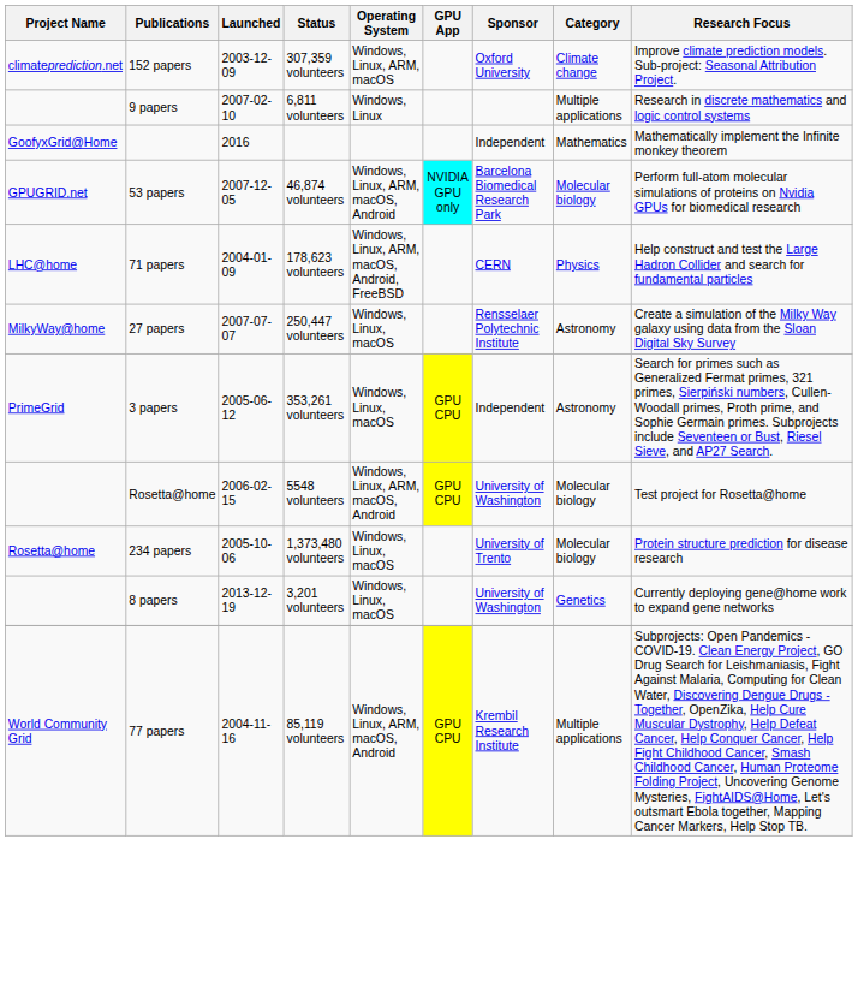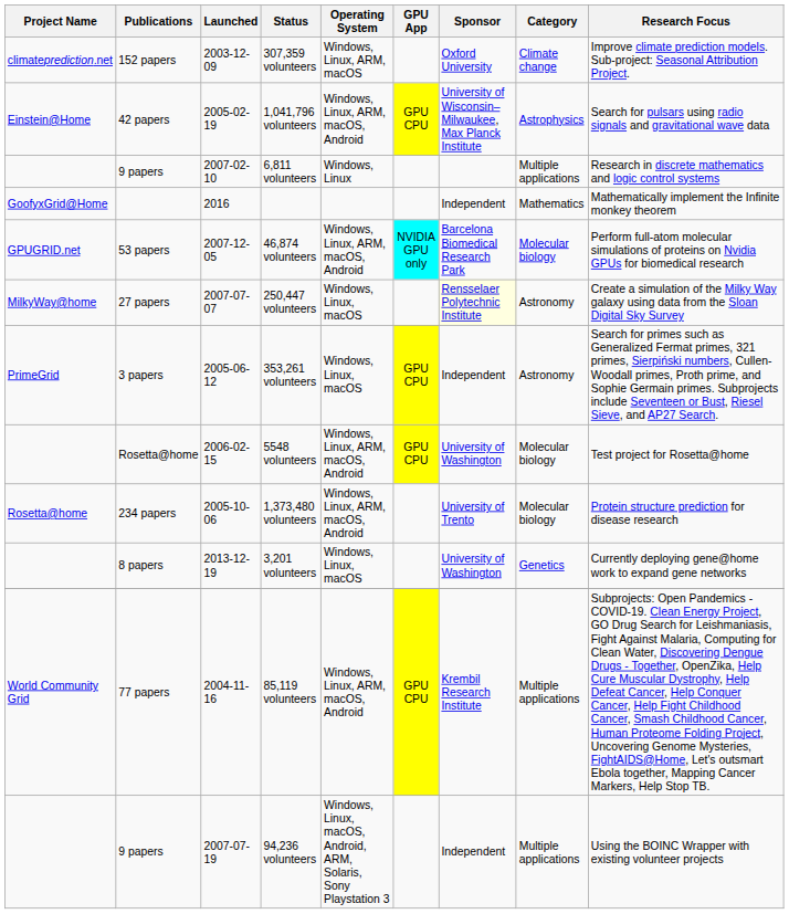+ row: Einstein@Home | 42 papers | 2005-02-19 | 1,041,796 volunteers | Windows, Linux, ARM, macOS, Android | GPU CPU | University of Wisconsin–Milwaukee, Max Planck Institute | Astrophysics | Search for pulsars using radio signals and gravitational wave data
- row: LHC@home | 71 papers | 2004-01-09 | 178,623 volunteers | Windows, Linux, ARM, macOS, Android, FreeBSD | CERN | Physics | Help construct and test the Large Hadron Collider and search for fundamental particles
250,447 volunteers | Sponsor: no background -> lightyellow background
1,373,480 volunteers | Operating System: Windows, Linux, macOS -> Windows, Linux, ARM, macOS, Android
+ row: 9 papers | 2007-07-19 | 94,236 volunteers | Windows, Linux, macOS, Android, ARM, Solaris, Sony Playstation 3 | Independent | Multiple applications | Using the BOINC Wrapper with existing volunteer projects
